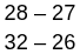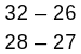rows swapped: 32 – 26 <-> 28 – 27
